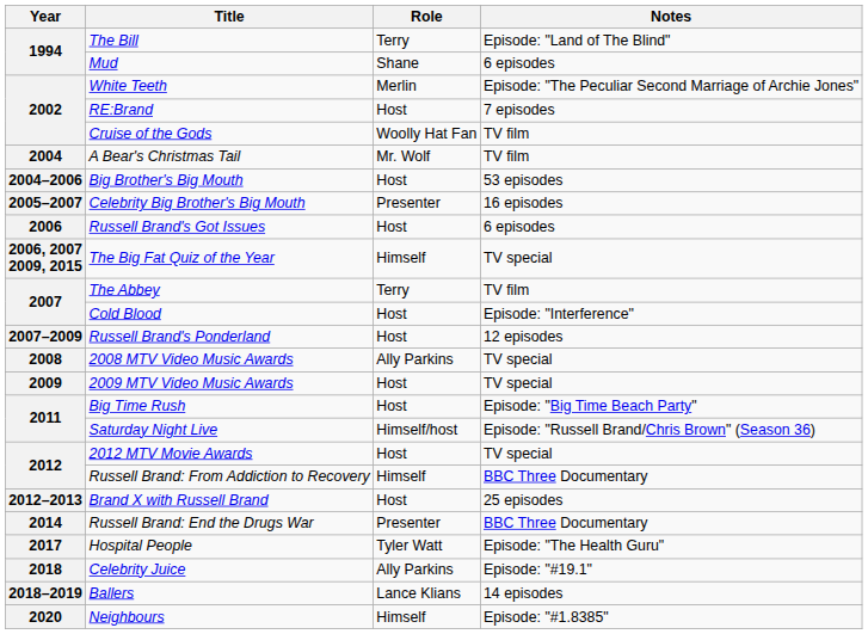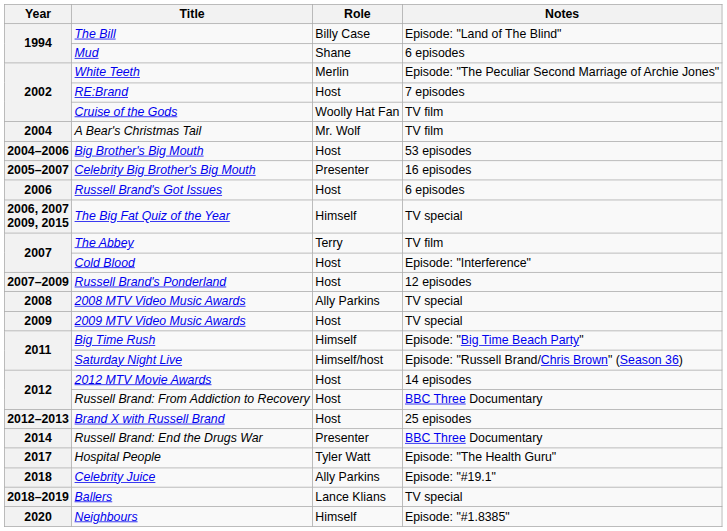The Bill | Role: Terry -> Billy Case
Big Time Rush | Role: Host -> Himself
2012 MTV Movie Awards | Notes: TV special -> 14 episodes
Russell Brand: From Addiction to Recovery | Role: Himself -> Host
Ballers | Notes: 14 episodes -> TV special
